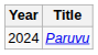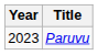Paruvu | Year: 2024 -> 2023
